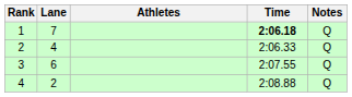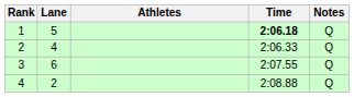1 | Lane: 7 -> 5
